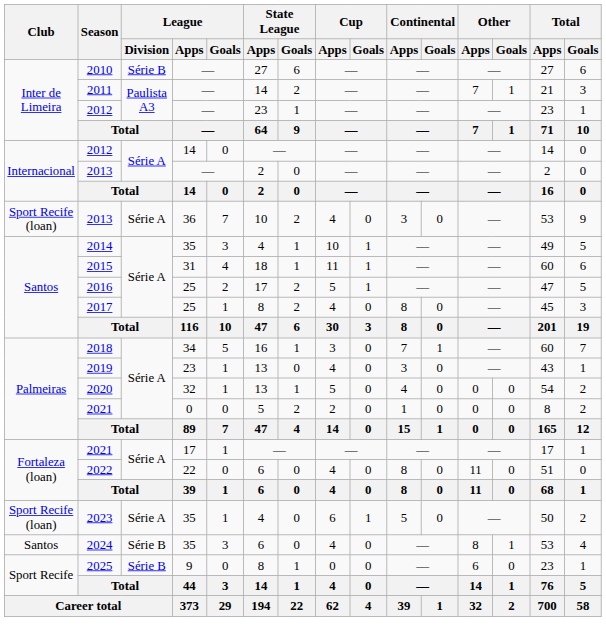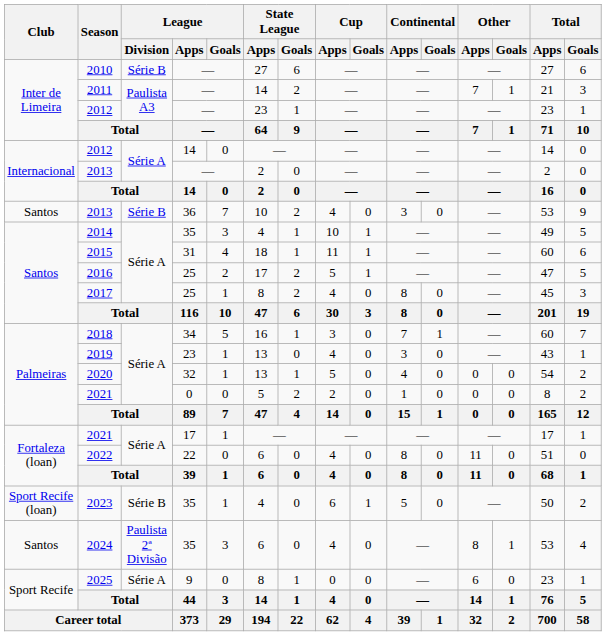2013 / 36 | Club: Sport Recife (loan) -> Santos
2013 / 36 | League / Division: Série A -> Série B
2023 | League / Division: Série A -> Série B
2024 | League / Division: Série B -> Paulista 2ª Divisão
2025 | League / Division: Série B -> Série A
